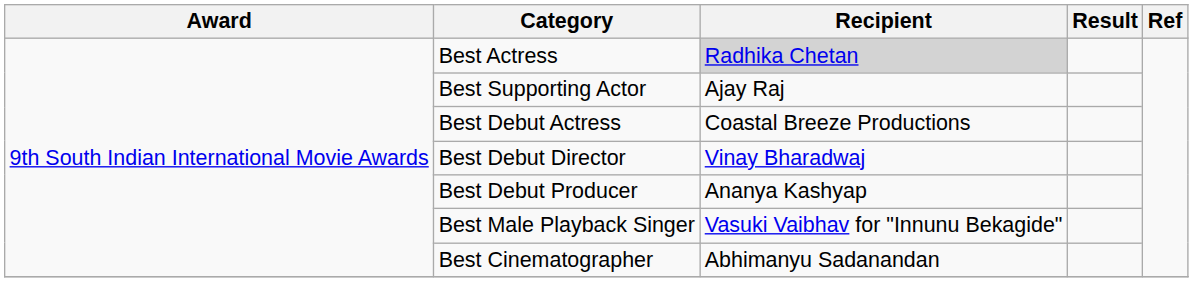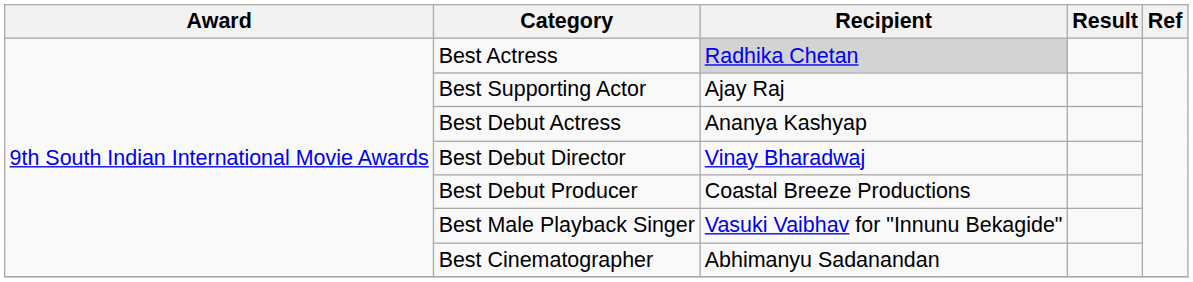Best Debut Actress | Recipient: Coastal Breeze Productions -> Ananya Kashyap
Best Debut Producer | Recipient: Ananya Kashyap -> Coastal Breeze Productions
